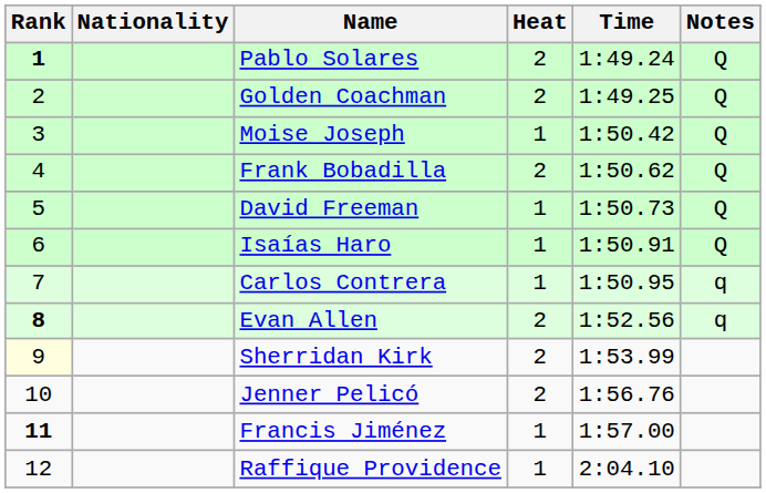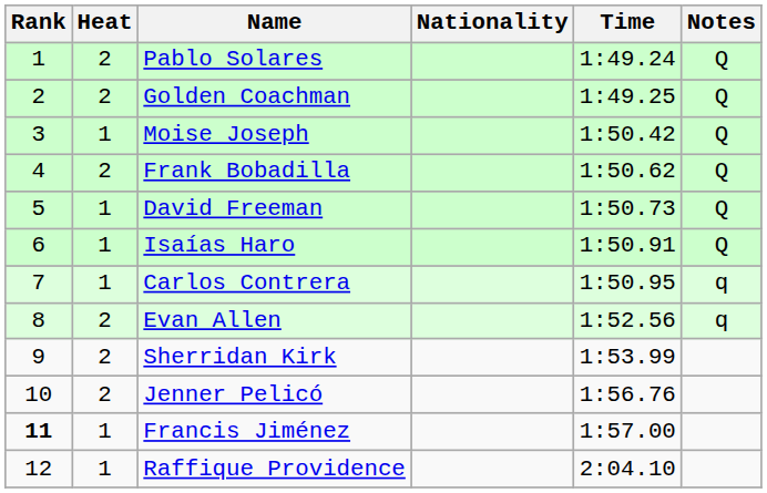columns swapped: Heat <-> Nationality
Pablo Solares | Rank: bold -> normal
Evan Allen | Rank: bold -> normal
Sherridan Kirk | Rank: lightyellow background -> no background
